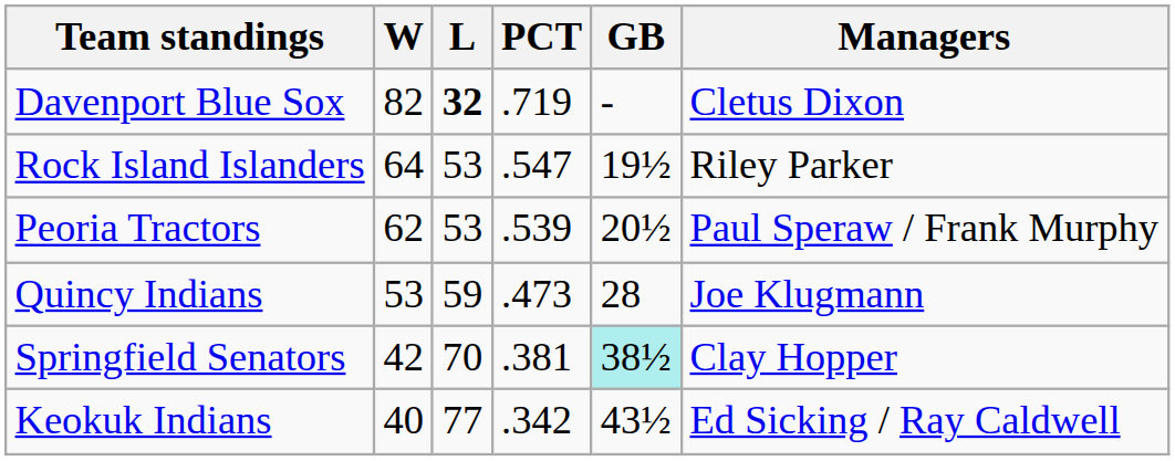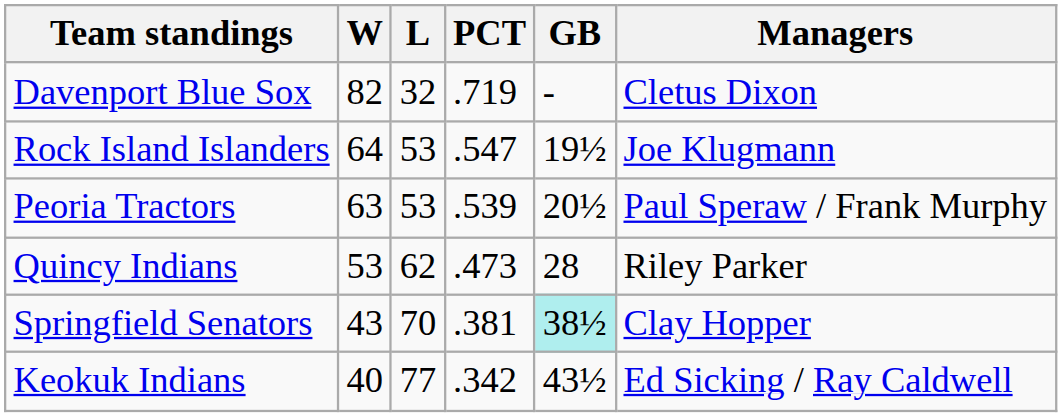Davenport Blue Sox | L: bold -> normal
Rock Island Islanders | Managers: Riley Parker -> Joe Klugmann
Peoria Tractors | W: 62 -> 63
Quincy Indians | L: 59 -> 62
Quincy Indians | Managers: Joe Klugmann -> Riley Parker
Springfield Senators | W: 42 -> 43
